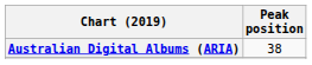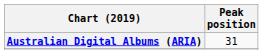Australian Digital Albums (ARIA) | Peak position: 38 -> 31
